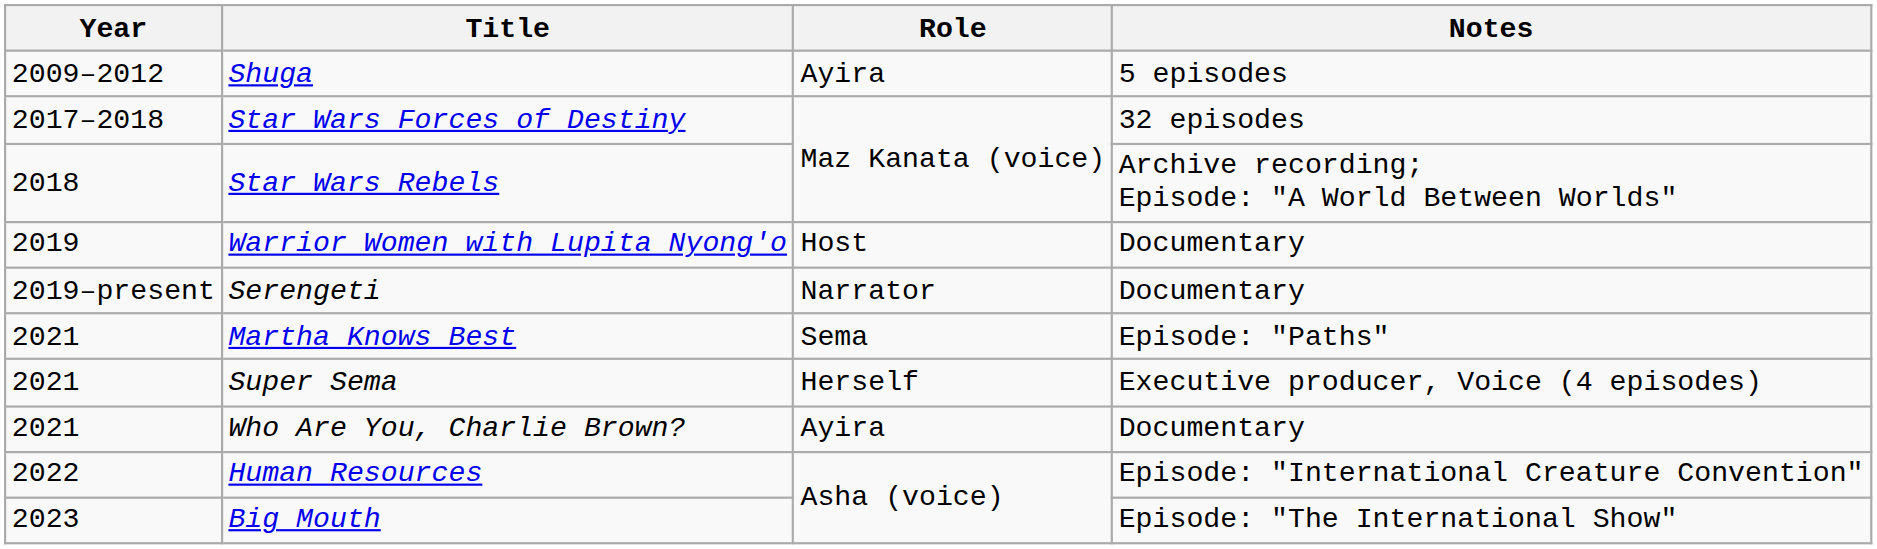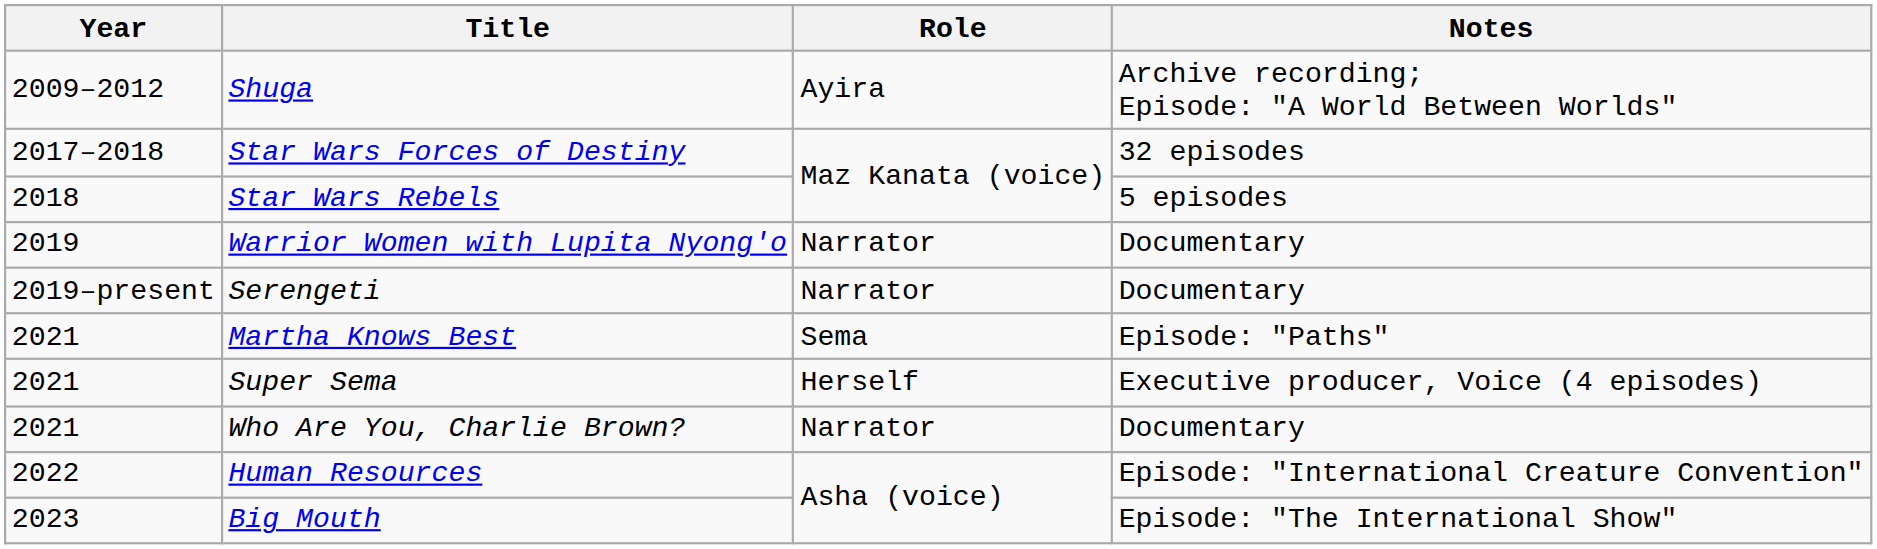Shuga | Notes: 5 episodes -> Archive recording; Episode: "A World Between Worlds"
Star Wars Rebels | Notes: Archive recording; Episode: "A World Between Worlds" -> 5 episodes
Warrior Women with Lupita Nyong'o | Role: Host -> Narrator
Who Are You, Charlie Brown? | Role: Ayira -> Narrator
